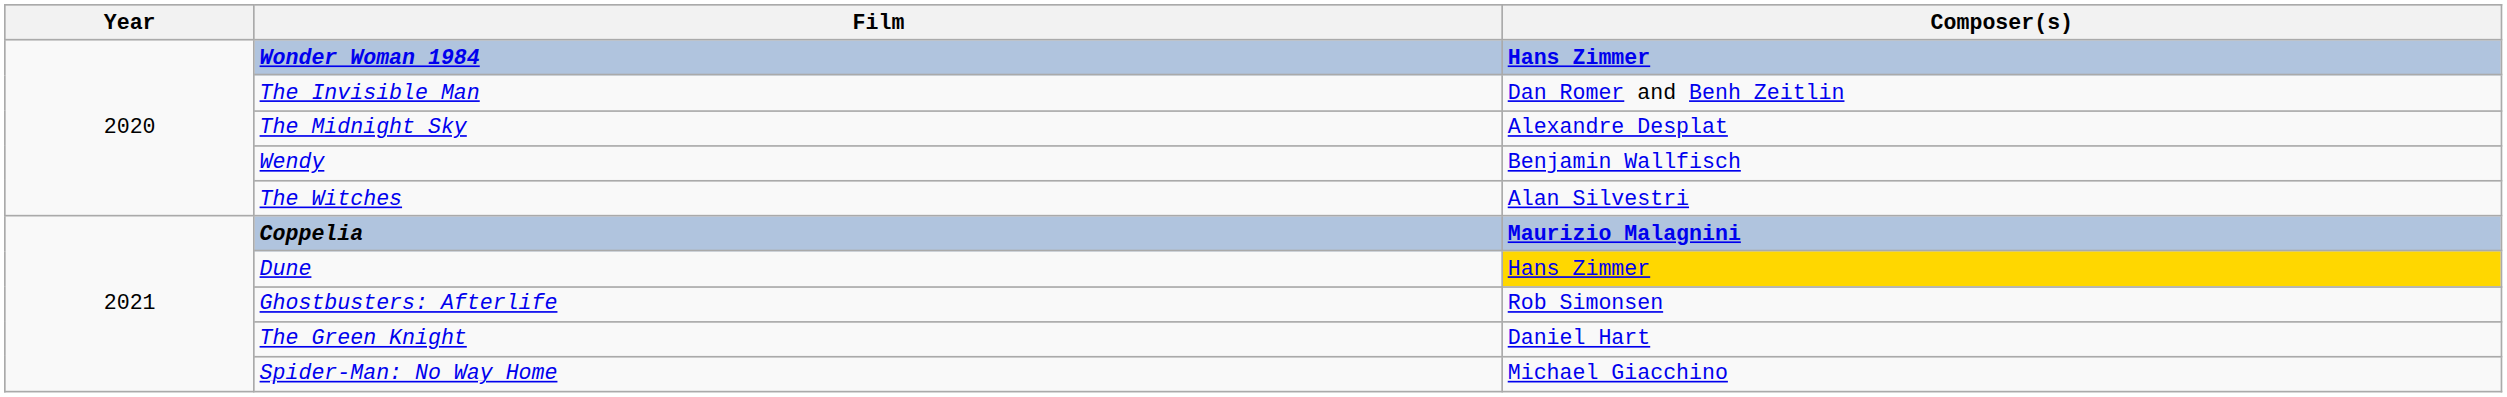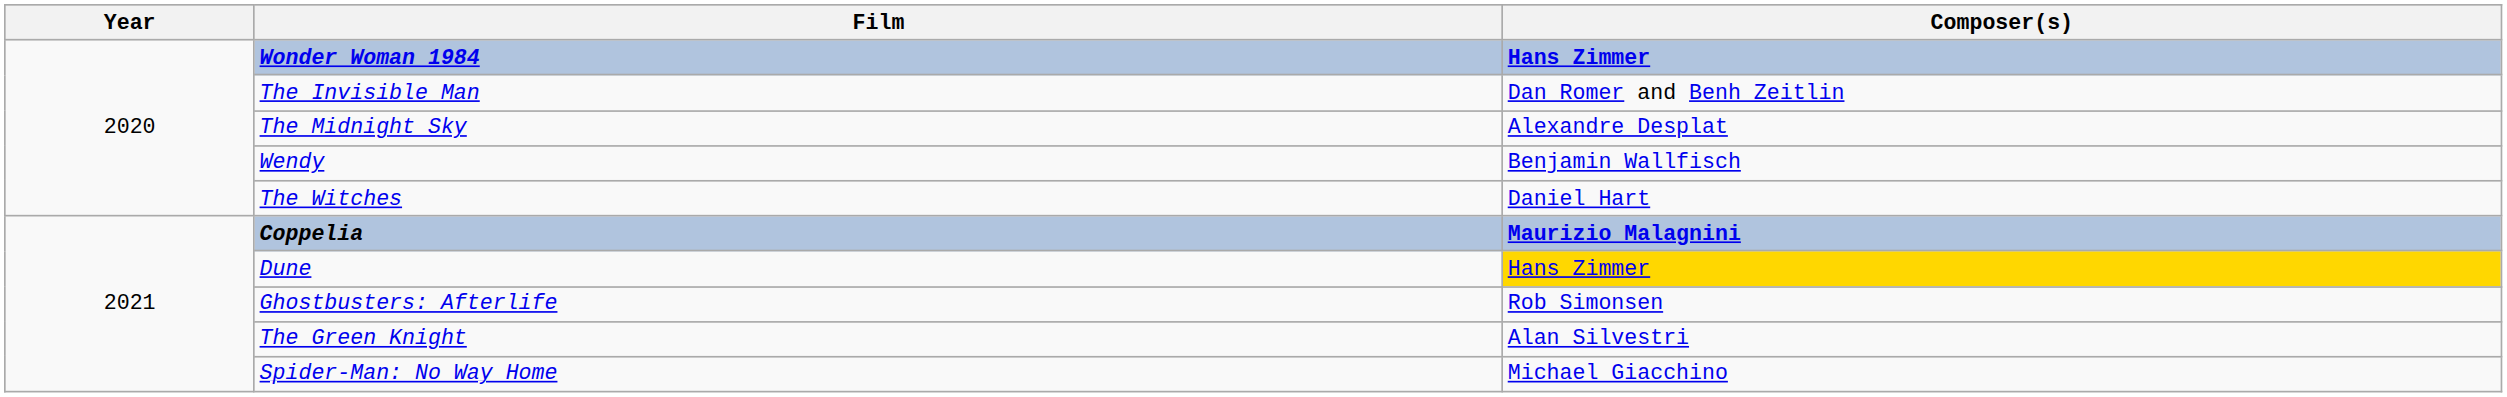The Witches | Composer(s): Alan Silvestri -> Daniel Hart
The Green Knight | Composer(s): Daniel Hart -> Alan Silvestri
